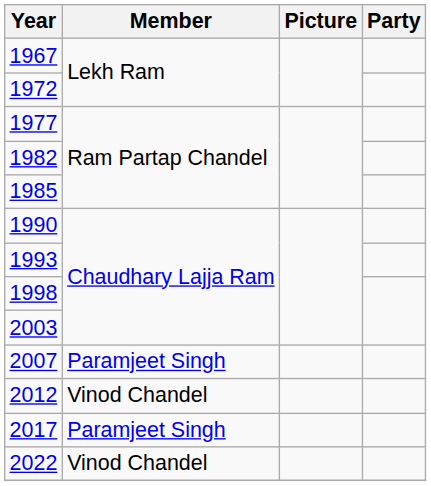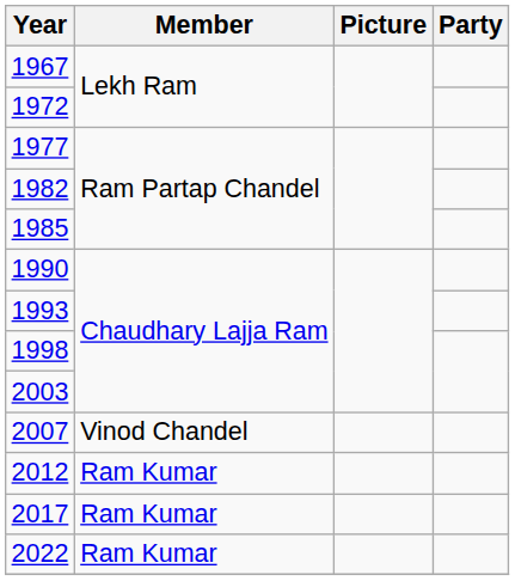2007 | Member: Paramjeet Singh -> Vinod Chandel
2012 | Member: Vinod Chandel -> Ram Kumar
2017 | Member: Paramjeet Singh -> Ram Kumar
2022 | Member: Vinod Chandel -> Ram Kumar
